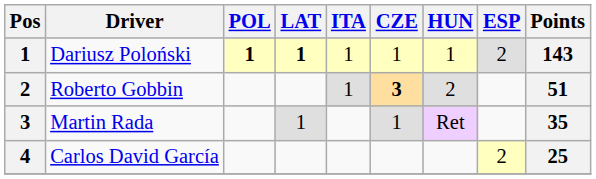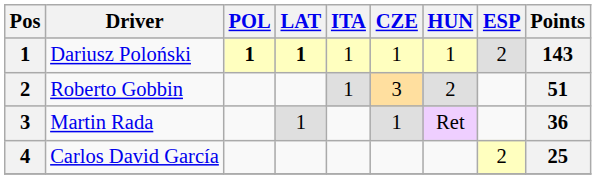Roberto Gobbin | CZE: bold -> normal
Martin Rada | Points: 35 -> 36
